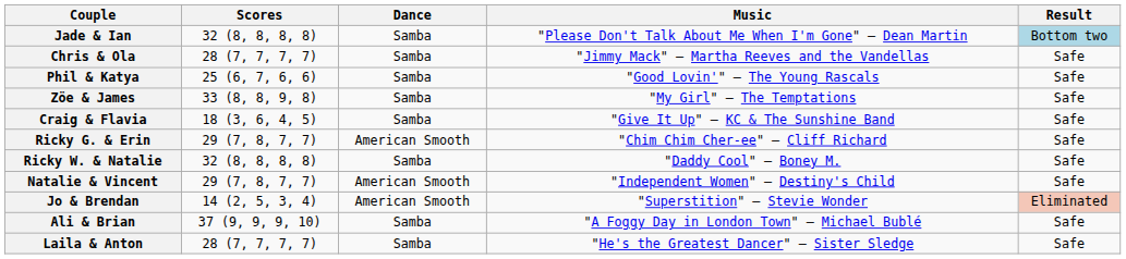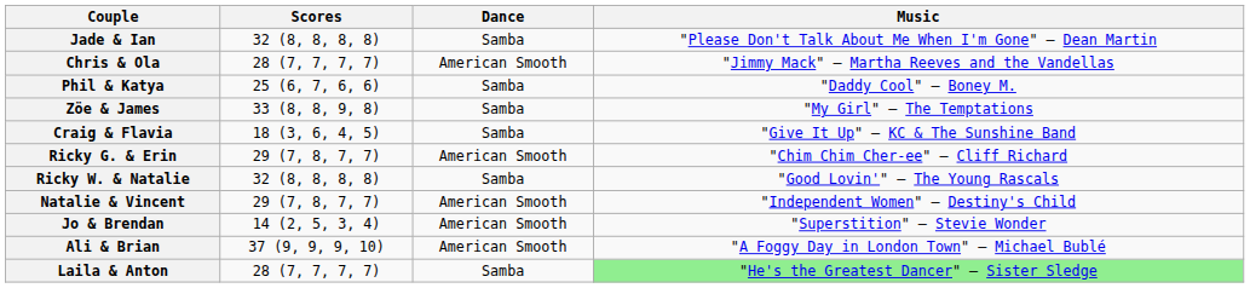- column: Result | Bottom two | Safe | Safe | Safe | Safe | Safe | Safe | Safe | Eliminated | Safe | Safe
Chris & Ola | Dance: Samba -> American Smooth
Phil & Katya | Music: "Good Lovin'" — The Young Rascals -> "Daddy Cool" — Boney M.
Ricky W. & Natalie | Music: "Daddy Cool" — Boney M. -> "Good Lovin'" — The Young Rascals
Ali & Brian | Dance: Samba -> American Smooth
Laila & Anton | Music: no background -> lightgreen background
